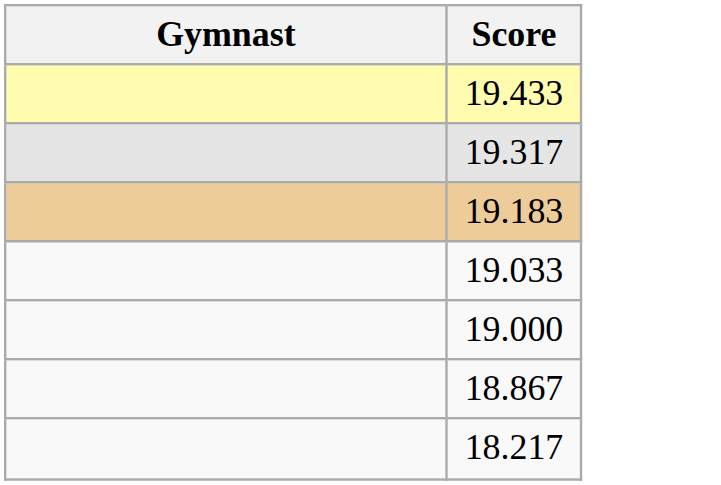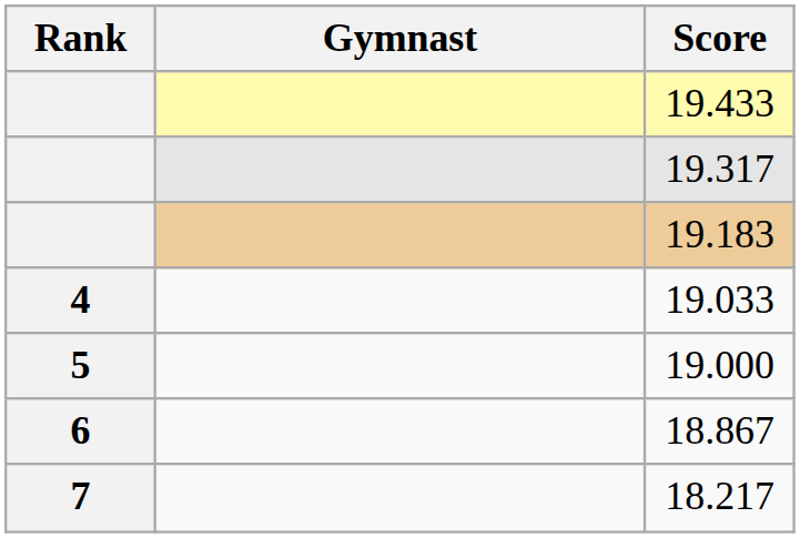+ column: Rank | 4 | 5 | 6 | 7
